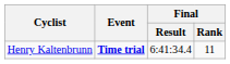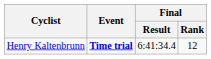Henry Kaltenbrunn | Final / Rank: 11 -> 12
